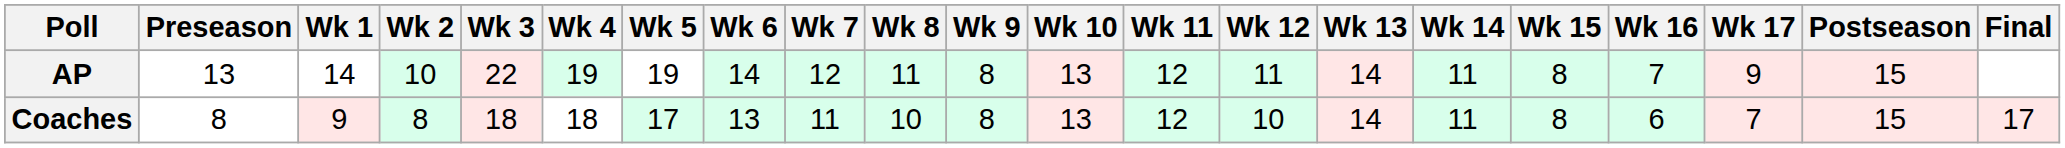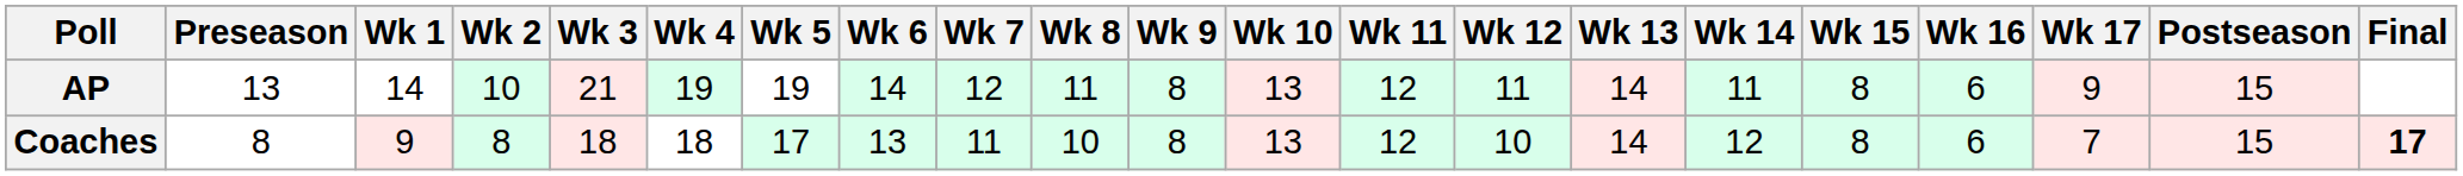AP | Wk 3: 22 -> 21
AP | Wk 16: 7 -> 6
Coaches | Wk 14: 11 -> 12
Coaches | Final: normal -> bold
